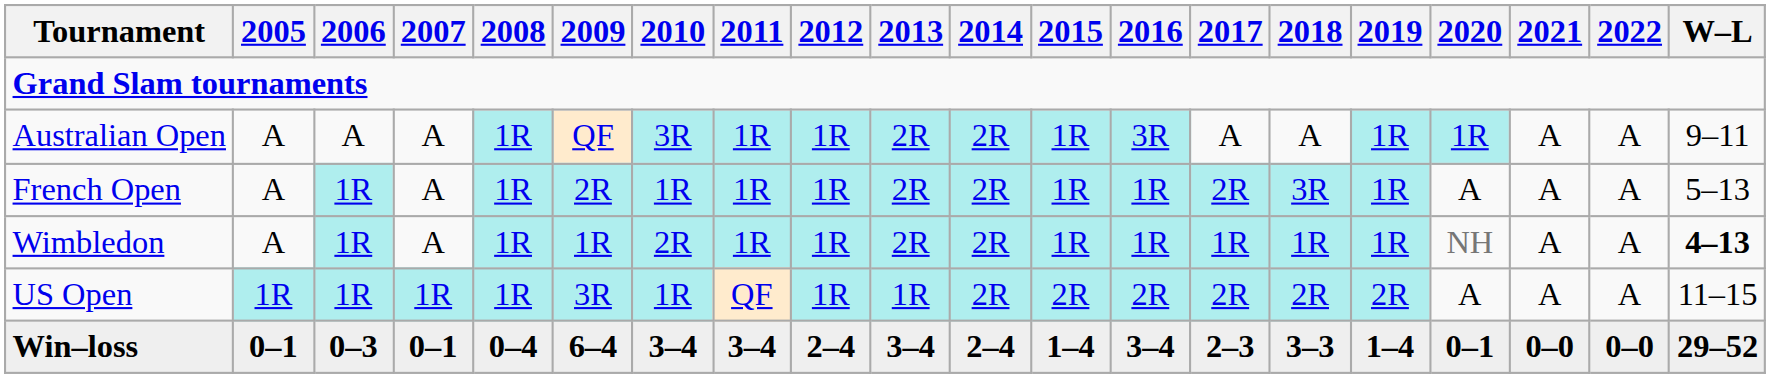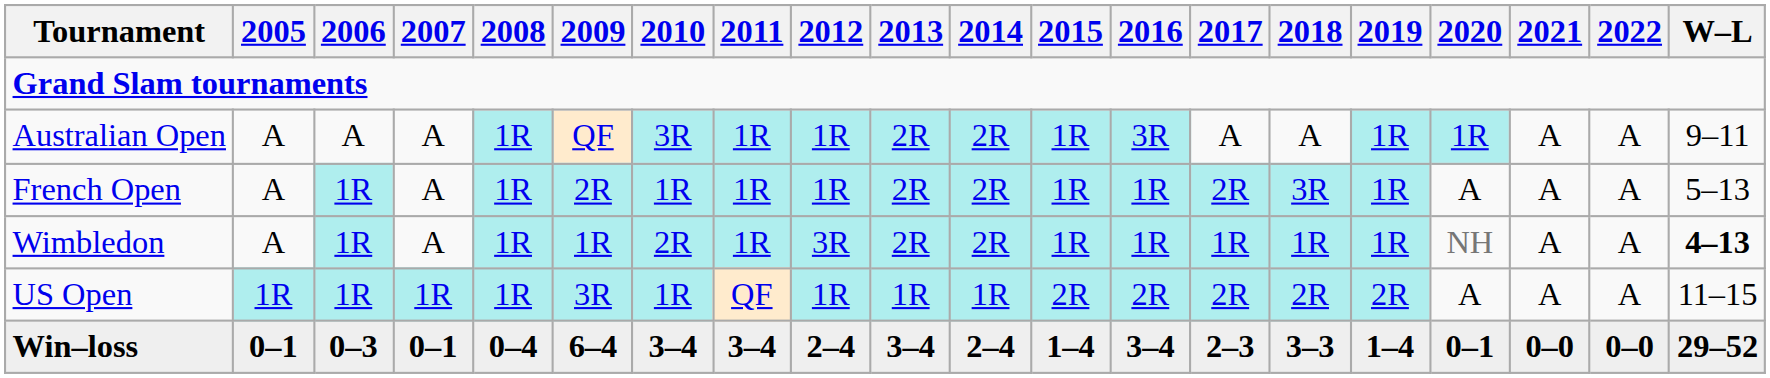Wimbledon | 2012: 1R -> 3R
US Open | 2014: 2R -> 1R
